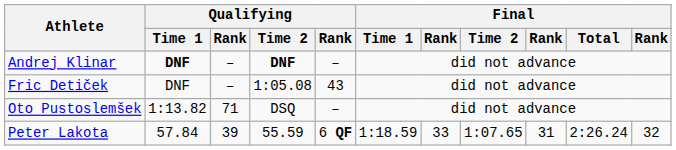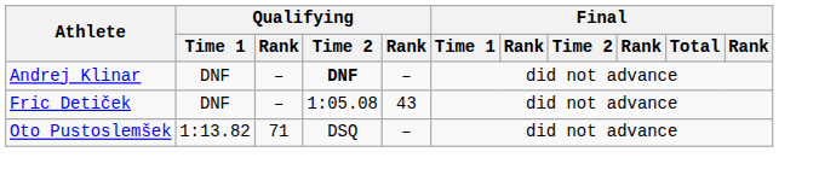Andrej Klinar | Qualifying / Time 1: bold -> normal
- row: Peter Lakota | 57.84 | 39 | 55.59 | 6 QF | 1:18.59 | 33 | 1:07.65 | 31 | 2:26.24 | 32
